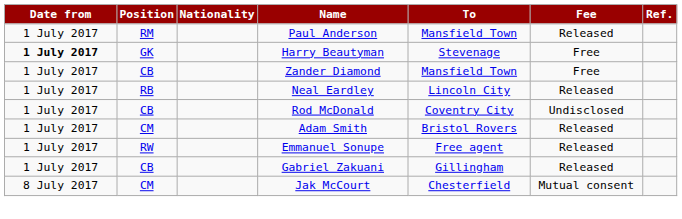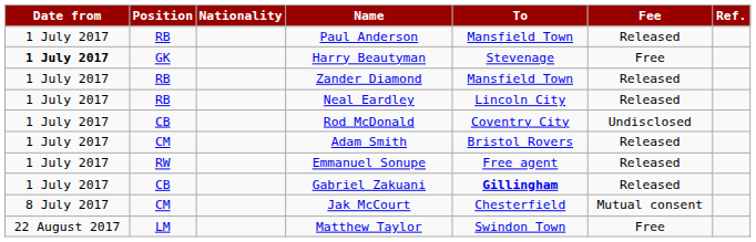Paul Anderson | Position: RM -> RB
Zander Diamond | Position: CB -> RB
Zander Diamond | Fee: Free -> Released
Gabriel Zakuani | To: normal -> bold
+ row: 22 August 2017 | LM | Matthew Taylor | Swindon Town | Free
